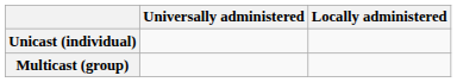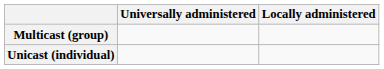rows swapped: Unicast (individual) <-> Multicast (group)
